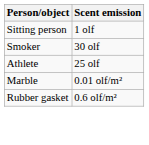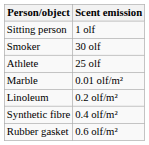+ row: Linoleum | 0.2 olf/m²
+ row: Synthetic fibre | 0.4 olf/m²
